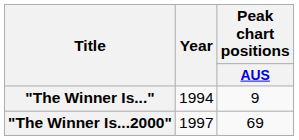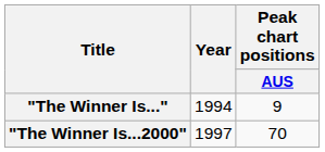"The Winner Is...2000" | Peak chart positions / AUS: 69 -> 70
